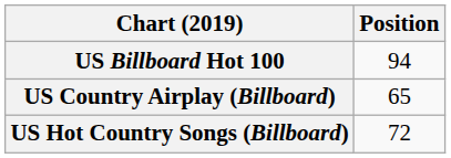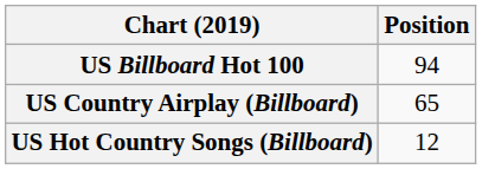US Hot Country Songs (Billboard) | Position: 72 -> 12
